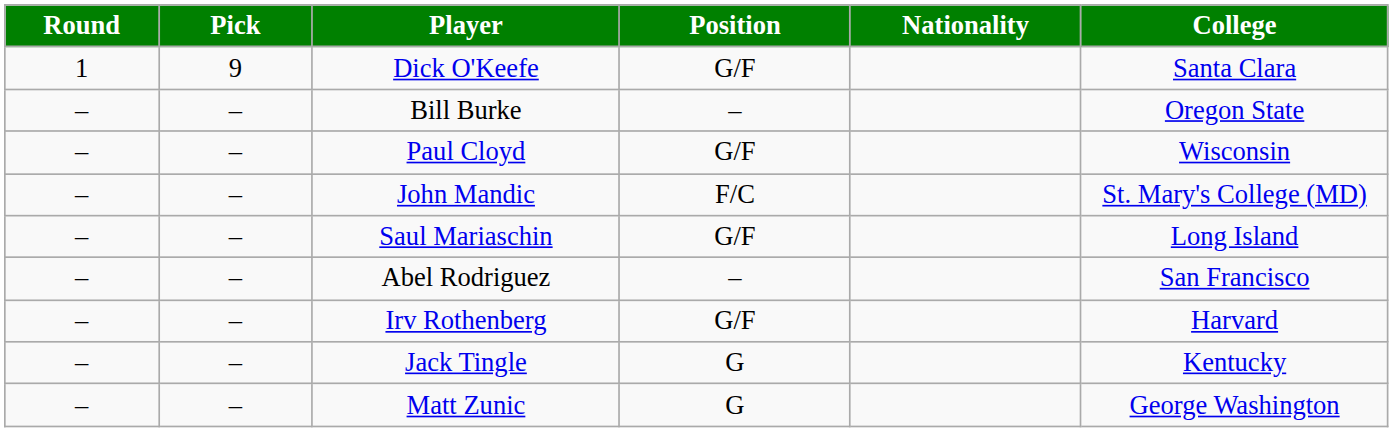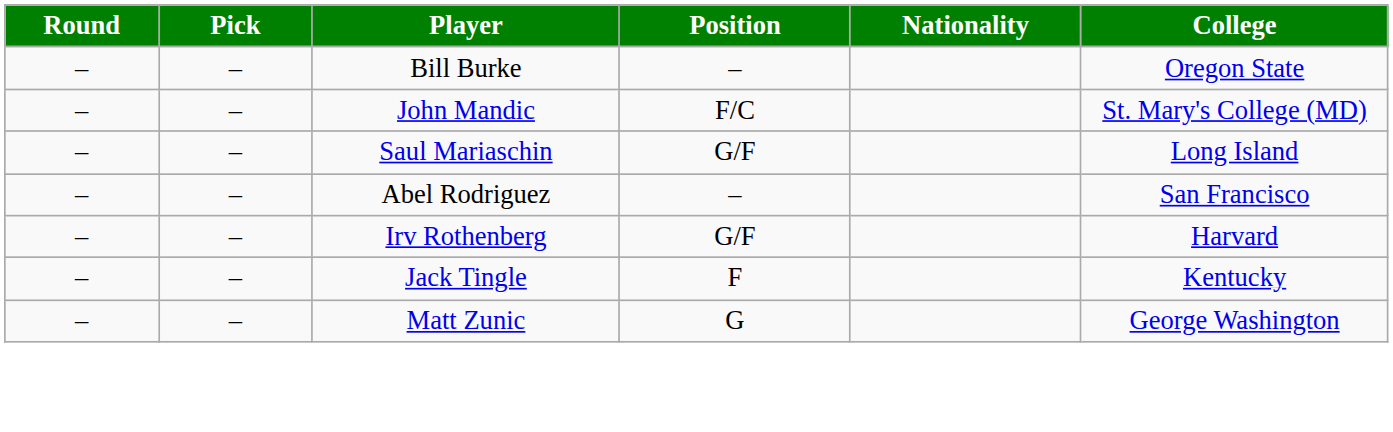- row: 1 | 9 | Dick O'Keefe | G/F | Santa Clara
- row: – | – | Paul Cloyd | G/F | Wisconsin
Jack Tingle | Position: G -> F
